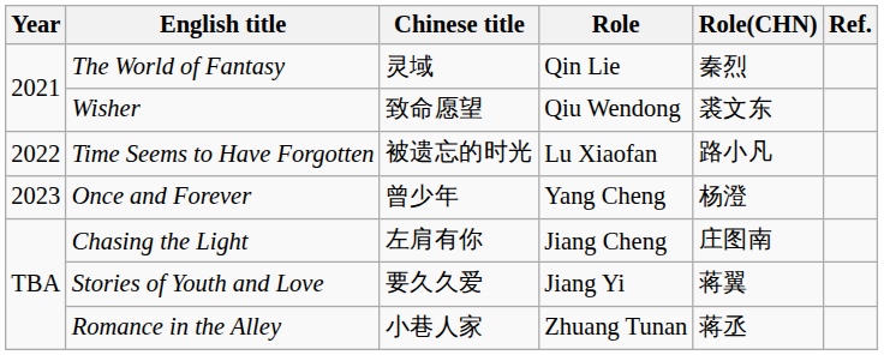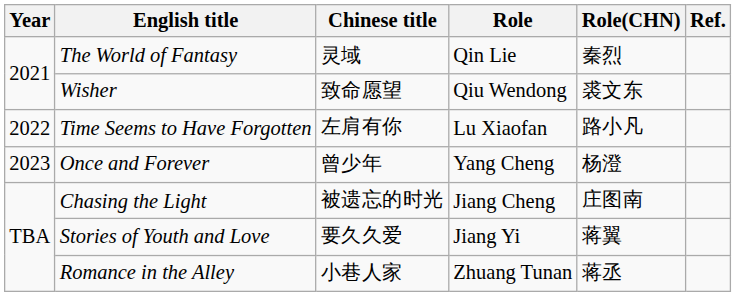Time Seems to Have Forgotten | Chinese title: 被遗忘的时光 -> 左肩有你
Chasing the Light | Chinese title: 左肩有你 -> 被遗忘的时光
